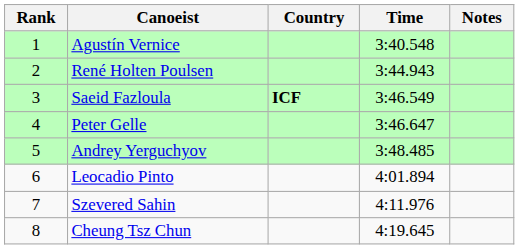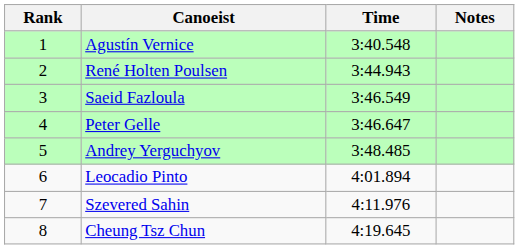- column: Country | ICF
